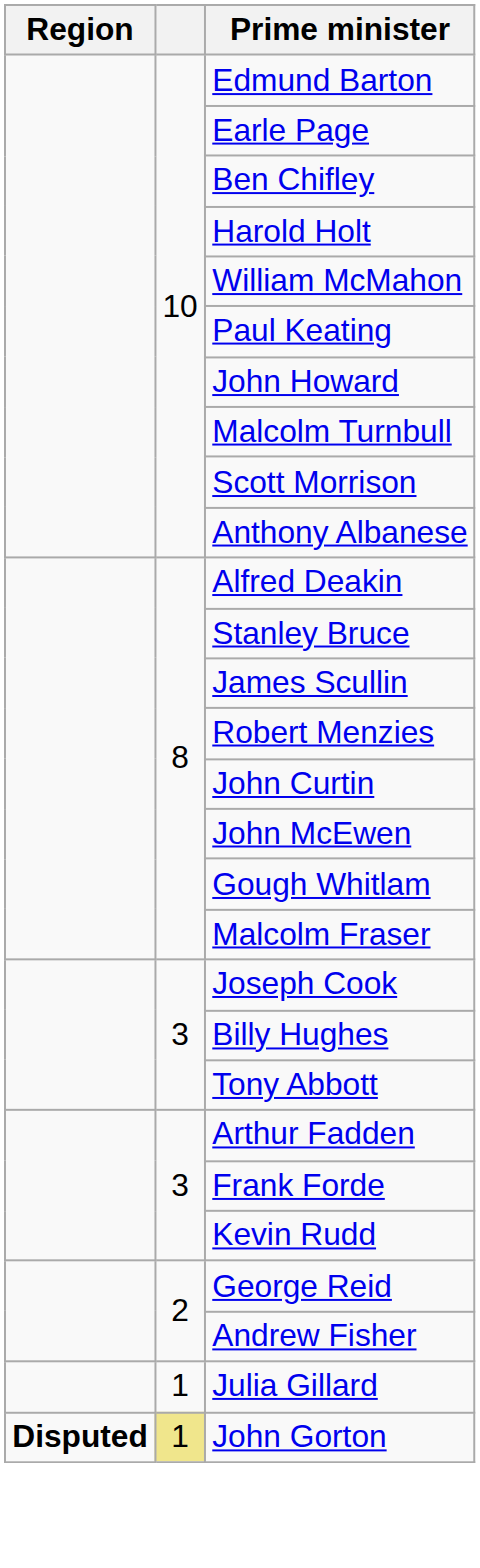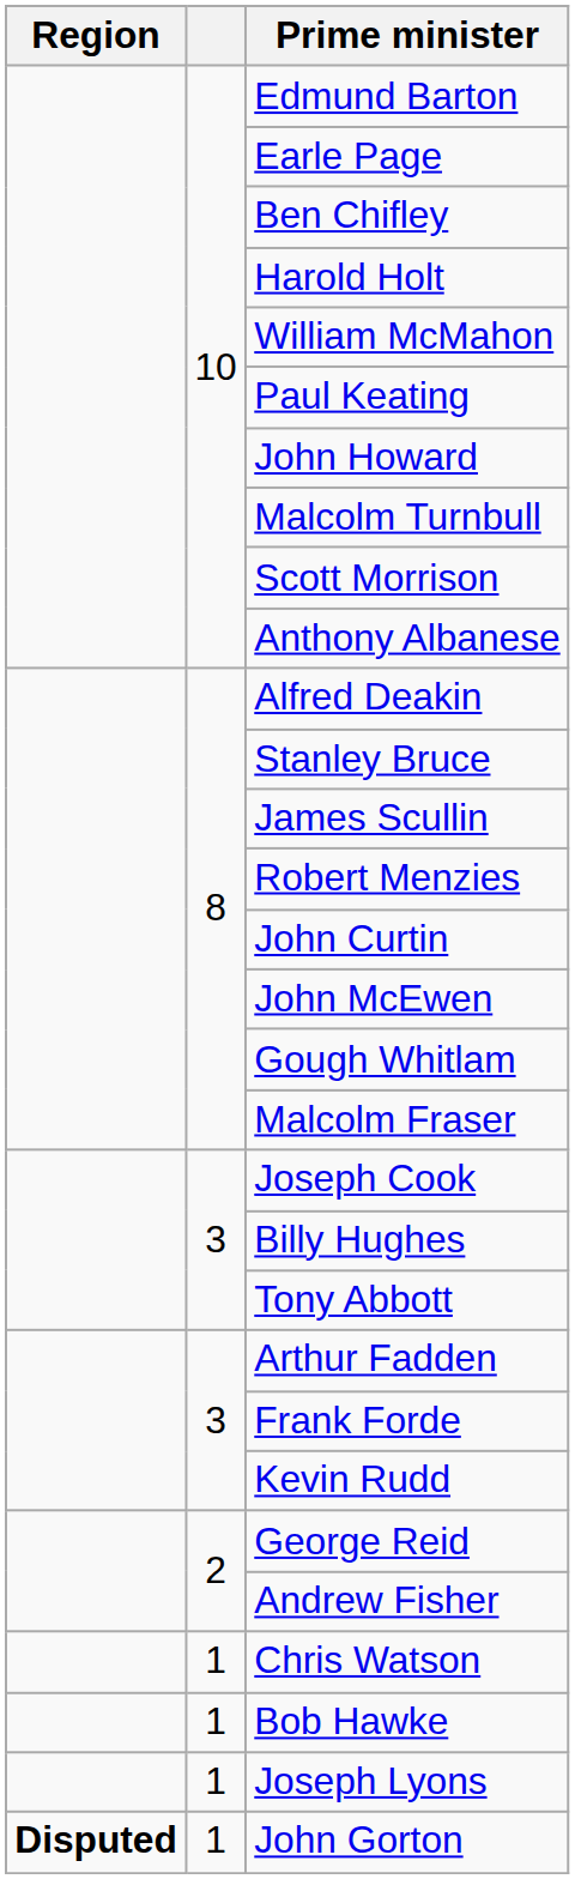+ row: 1 | Chris Watson
+ row: 1 | Bob Hawke
+ row: 1 | Joseph Lyons
- row: 1 | Julia Gillard
John Gorton | column 2: khaki background -> no background
